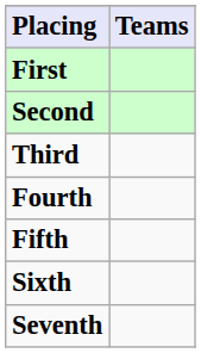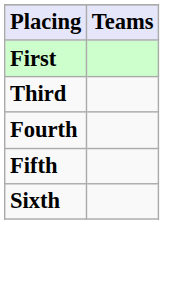- row: Second
- row: Seventh
